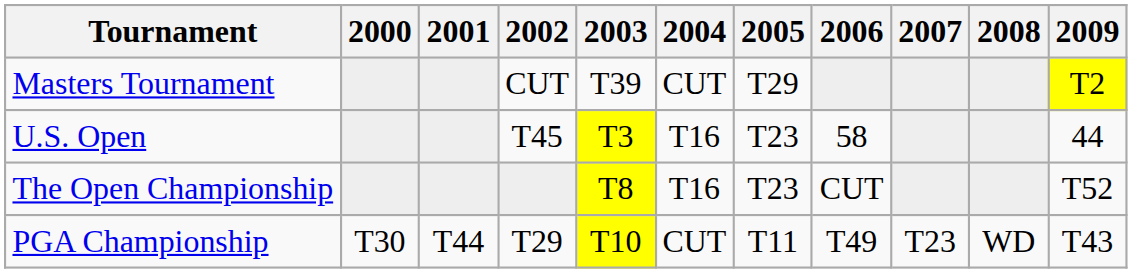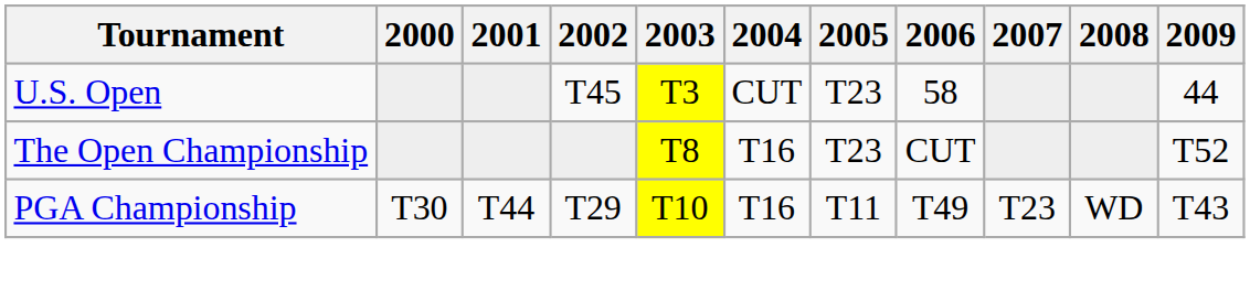- row: Masters Tournament | CUT | T39 | CUT | T29 | T2
U.S. Open | 2004: T16 -> CUT
PGA Championship | 2004: CUT -> T16
